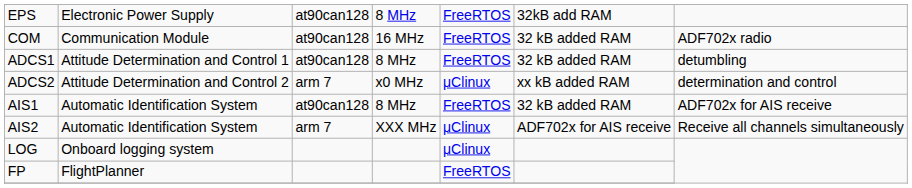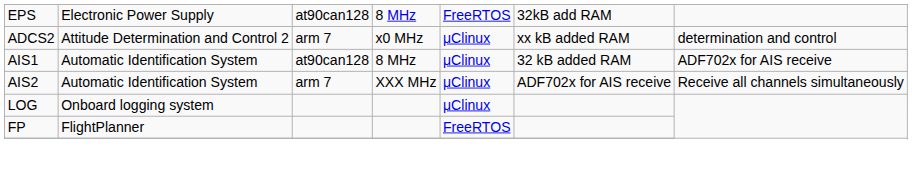- row: COM | Communication Module | at90can128 | 16 MHz | FreeRTOS | 32 kB added RAM | ADF702x radio
- row: ADCS1 | Attitude Determination and Control 1 | at90can128 | 8 MHz | FreeRTOS | 32 kB added RAM | detumbling
AIS1 | column 5: FreeRTOS -> μClinux
